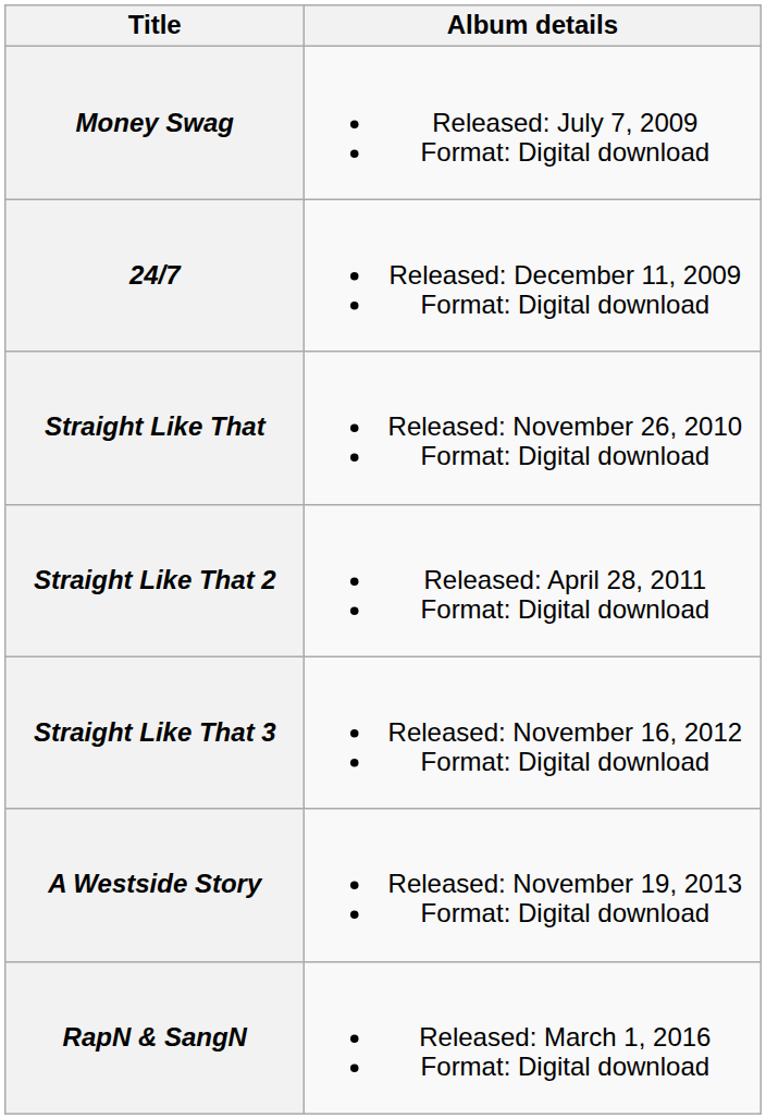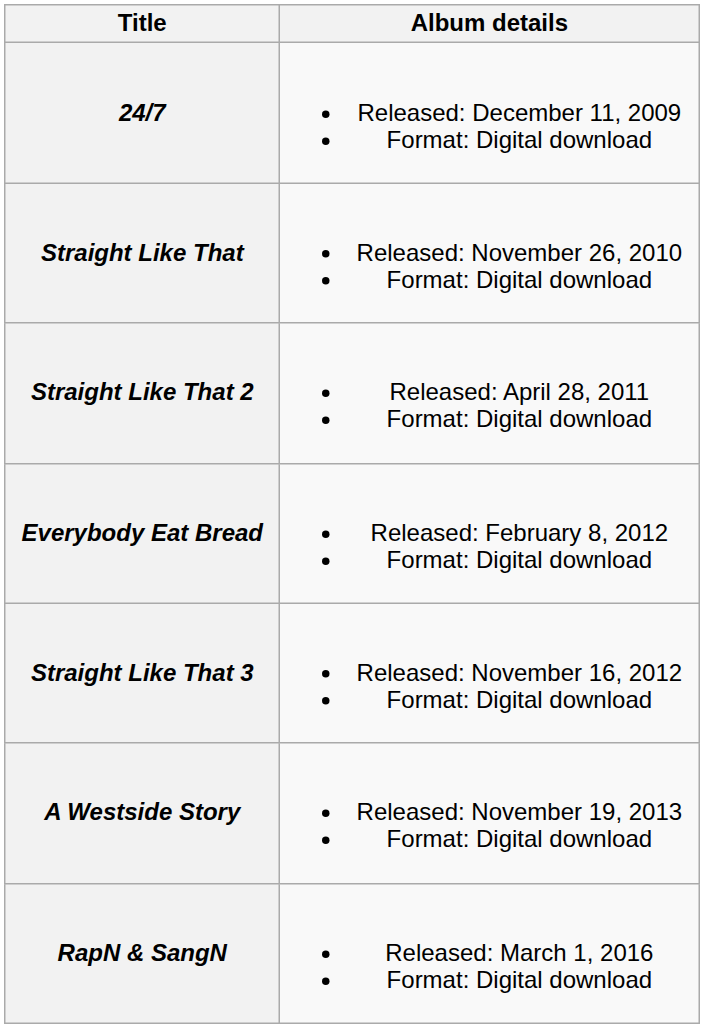- row: Money Swag | Released: July 7, 2009 Format: Digital download
+ row: Everybody Eat Bread | Released: February 8, 2012 Format: Digital download
